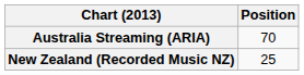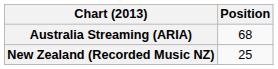Australia Streaming (ARIA) | Position: 70 -> 68
